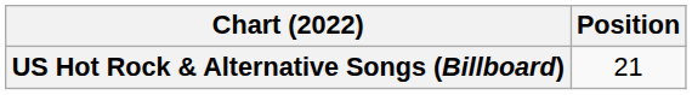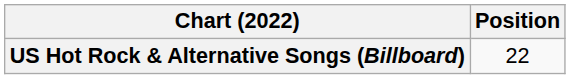US Hot Rock & Alternative Songs (Billboard) | Position: 21 -> 22
